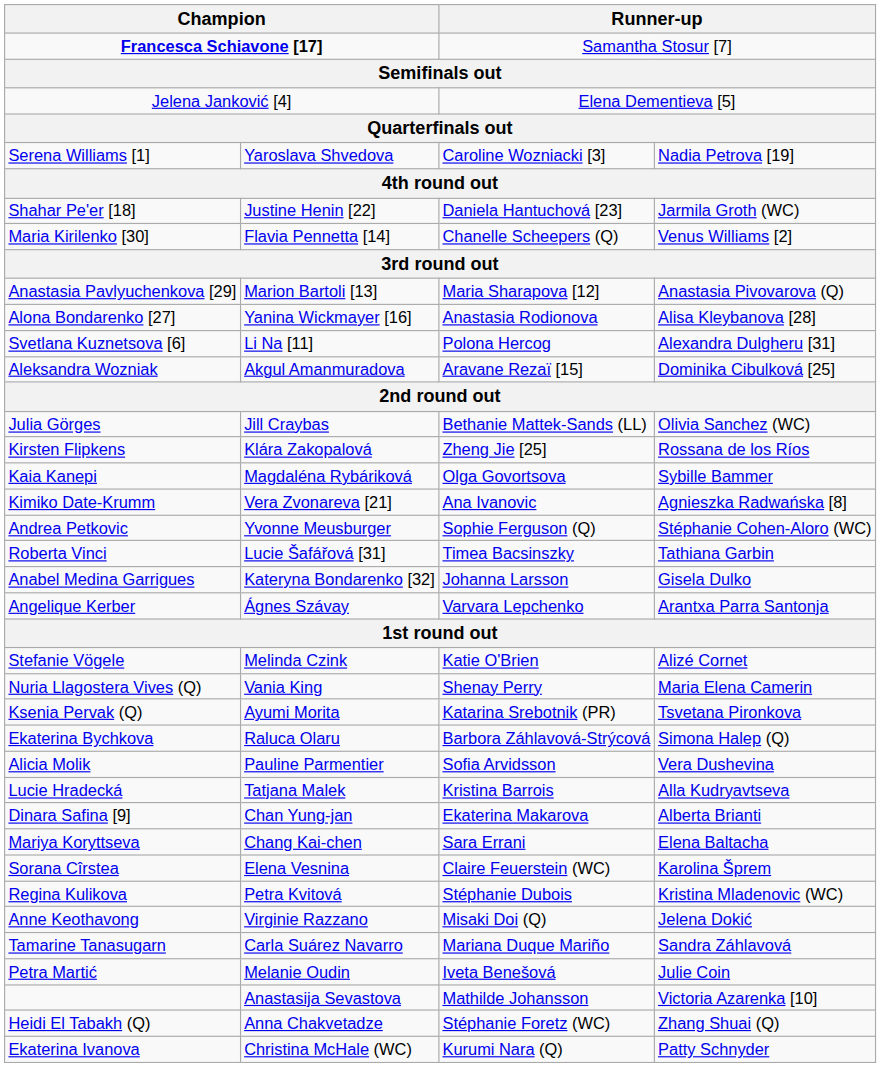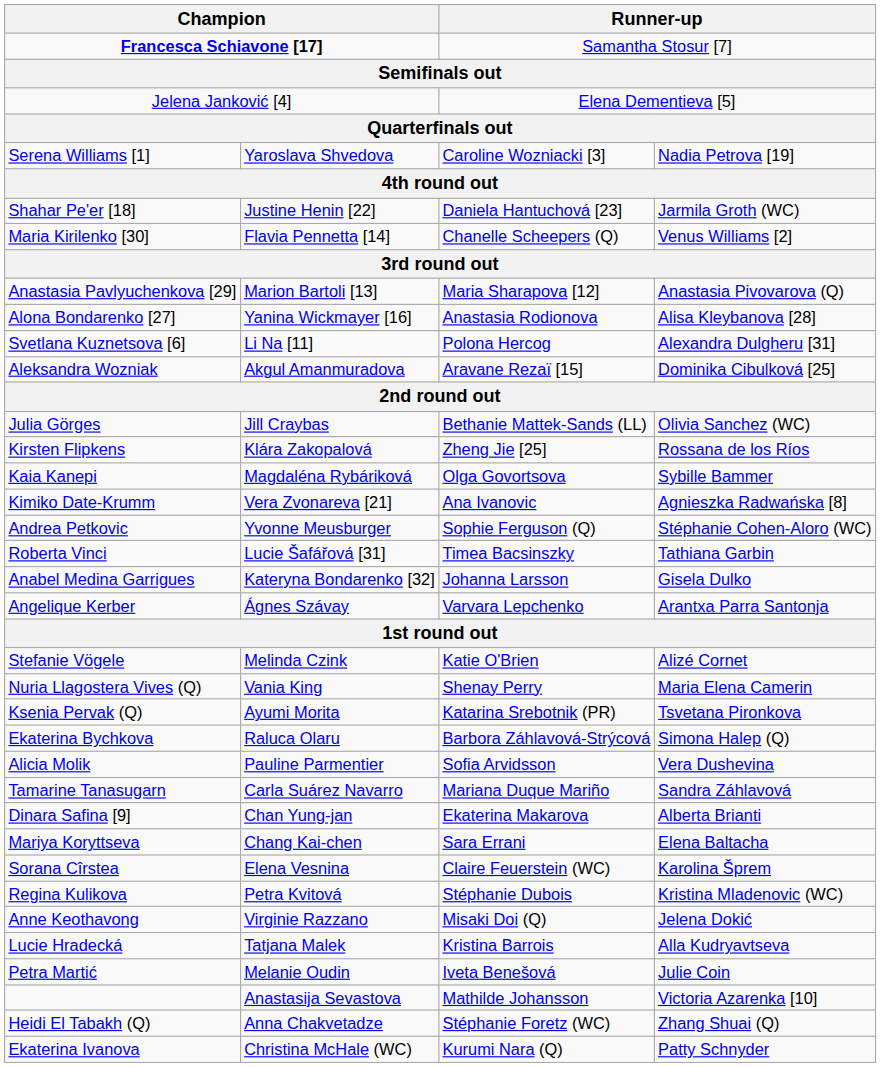rows swapped: Tamarine Tanasugarn <-> Lucie Hradecká
